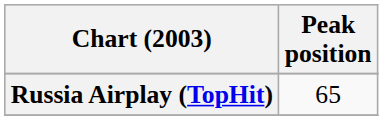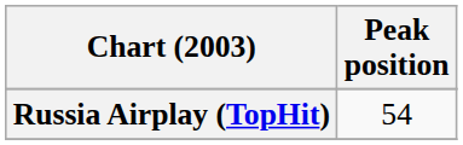Russia Airplay (TopHit) | Peak position: 65 -> 54
